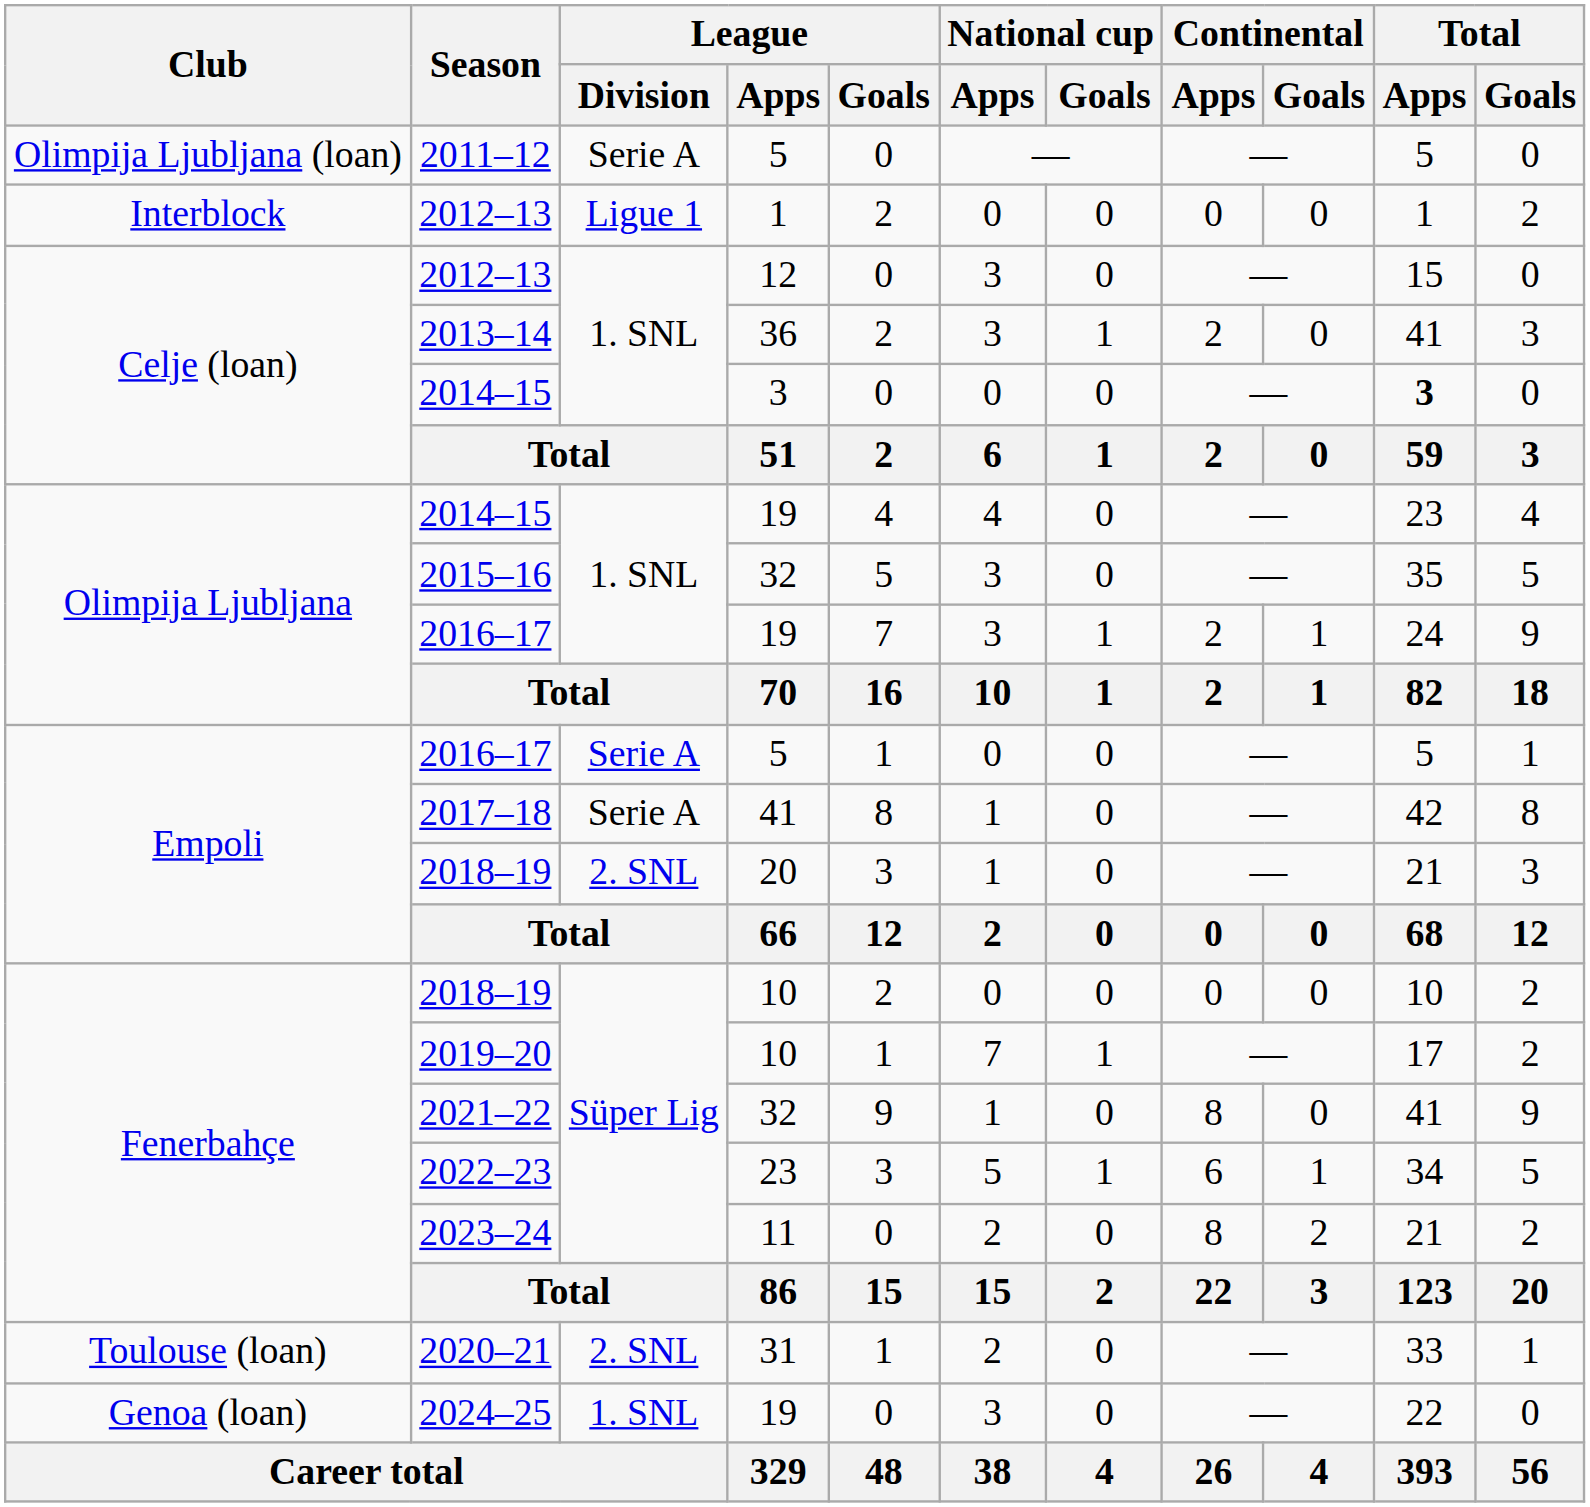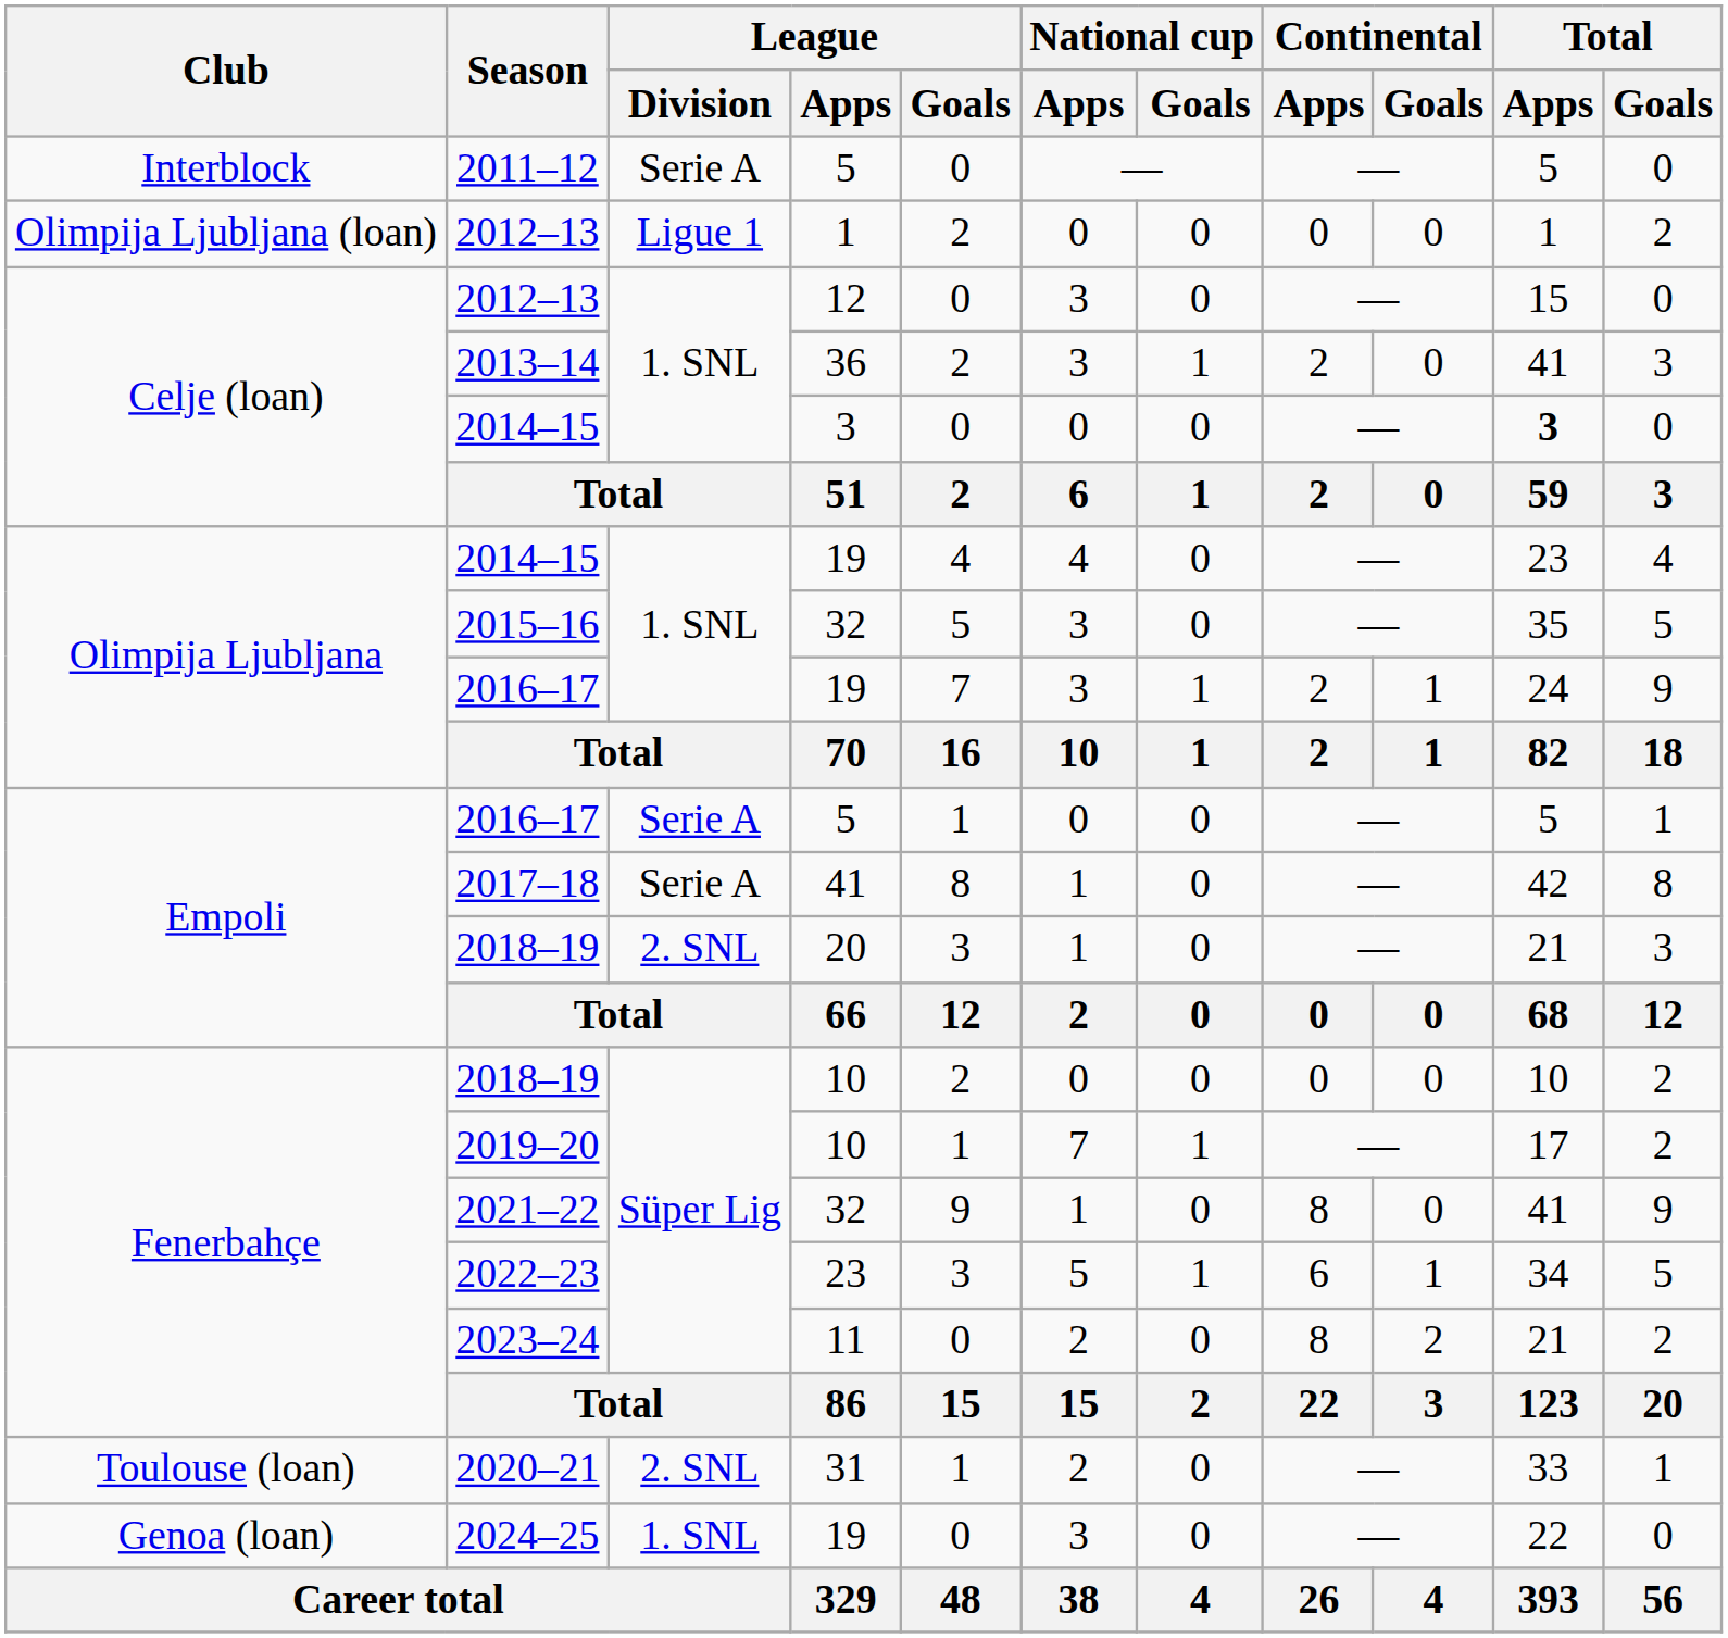2011–12 | Club: Olimpija Ljubljana (loan) -> Interblock
2012–13 / 1 | Club: Interblock -> Olimpija Ljubljana (loan)
